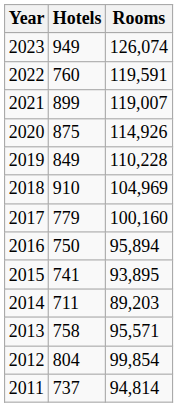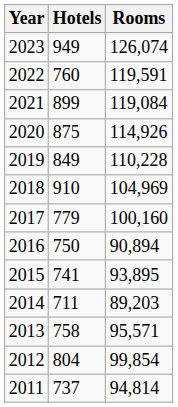2021 | Rooms: 119,007 -> 119,084
2016 | Rooms: 95,894 -> 90,894
